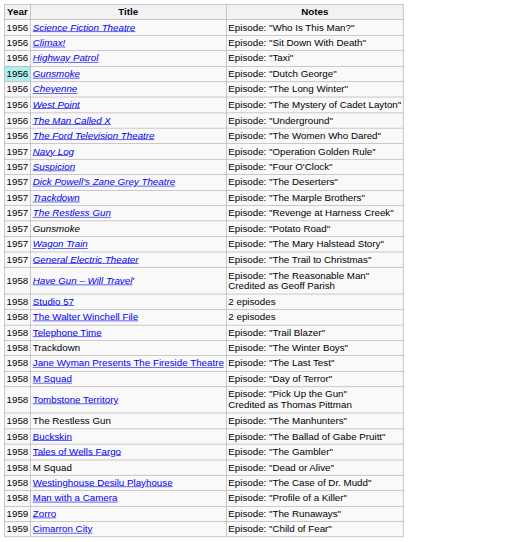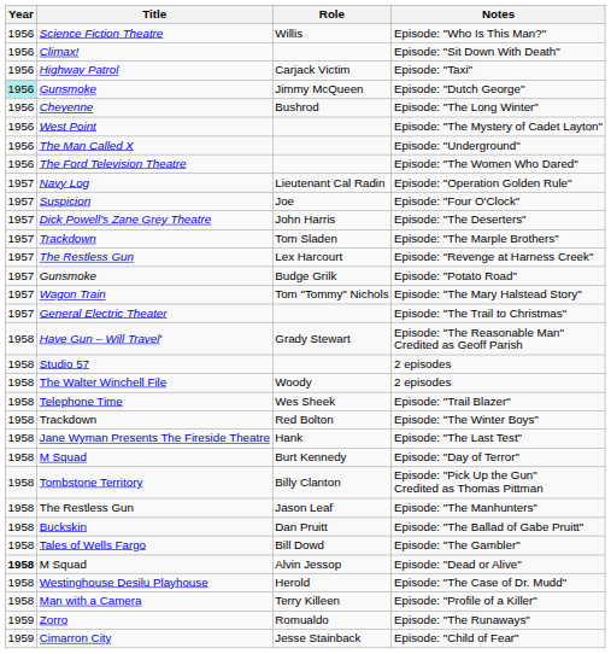+ column: Role | Willis | Carjack Victim | Jimmy McQueen | Bushrod | Lieutenant Cal Radin | Joe | John Harris | Tom Sladen | Lex Harcourt | Budge Grilk | Tom "Tommy" Nichols | Grady Stewart | Woody | Wes Sheek | Red Bolton | Hank | Burt Kennedy | Billy Clanton | Jason Leaf | Dan Pruitt | Bill Dowd | Alvin Jessop | Herold | Terry Killeen | Romualdo | Jesse Stainback
Episode: "Dead or Alive" | Year: normal -> bold
